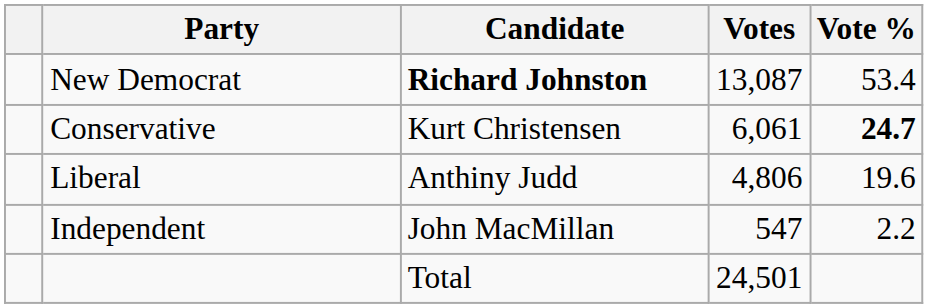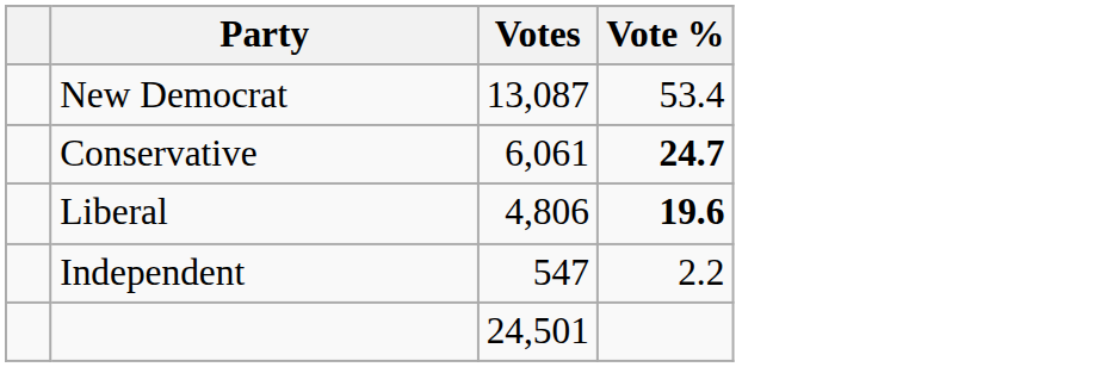- column: Candidate | Richard Johnston | Kurt Christensen | Anthiny Judd | John MacMillan | Total
Liberal | Vote %: normal -> bold
